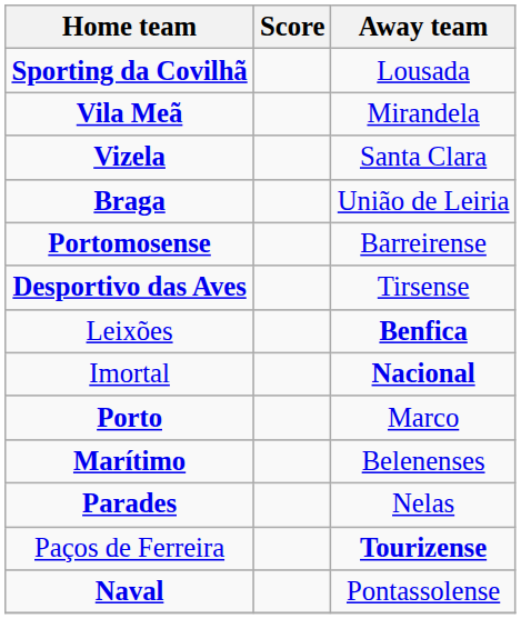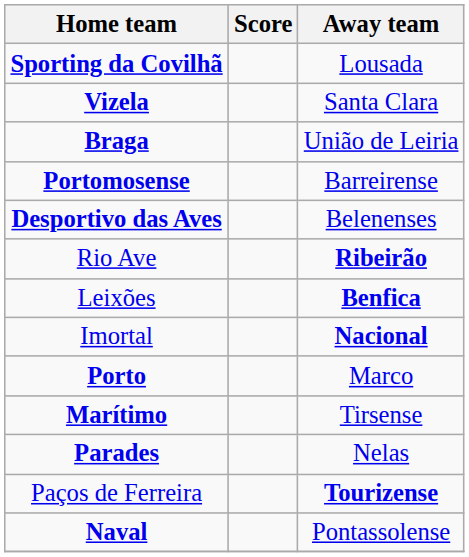- row: Vila Meã | Mirandela
Desportivo das Aves | Away team: Tirsense -> Belenenses
+ row: Rio Ave | Ribeirão
Marítimo | Away team: Belenenses -> Tirsense
